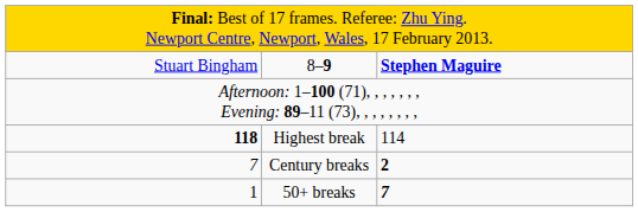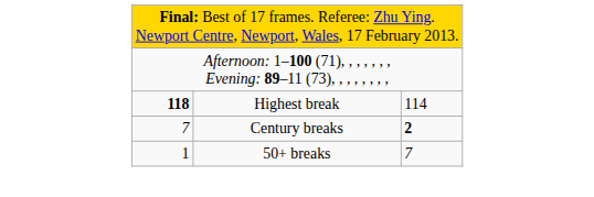- row: Stuart Bingham | 8–9 | Stephen Maguire
50+ breaks | column 3: bold -> normal
